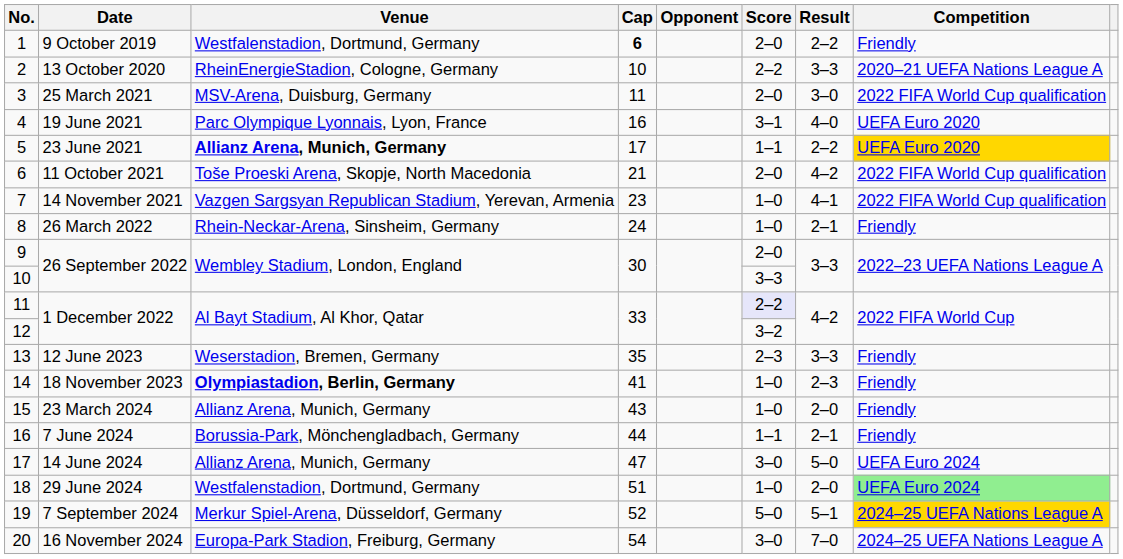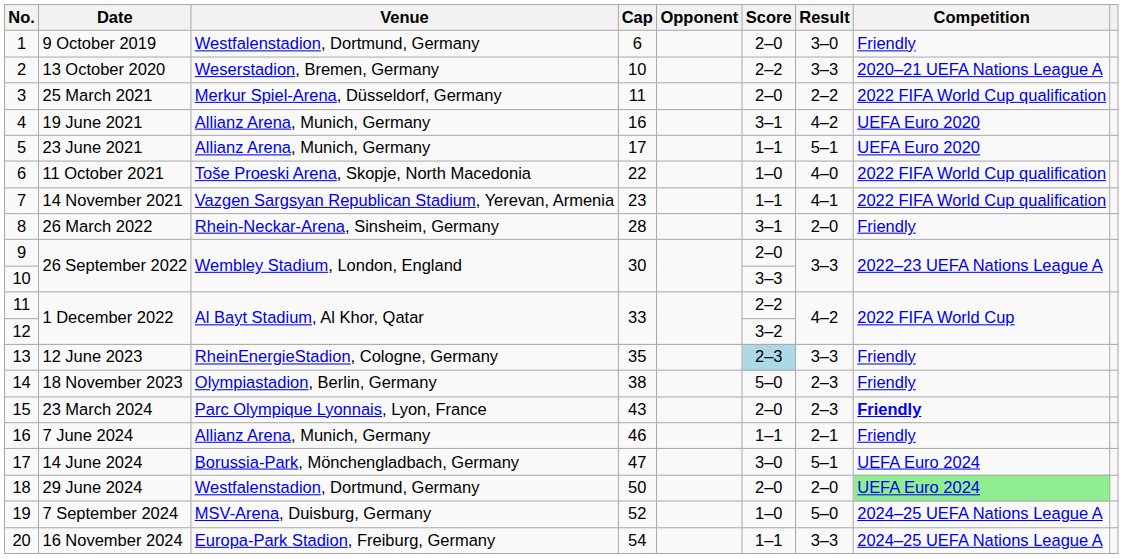9 October 2019 | Cap: bold -> normal
9 October 2019 | Result: 2–2 -> 3–0
13 October 2020 | Venue: RheinEnergieStadion, Cologne, Germany -> Weserstadion, Bremen, Germany
25 March 2021 | Venue: MSV-Arena, Duisburg, Germany -> Merkur Spiel-Arena, Düsseldorf, Germany
25 March 2021 | Result: 3–0 -> 2–2
19 June 2021 | Venue: Parc Olympique Lyonnais, Lyon, France -> Allianz Arena, Munich, Germany
19 June 2021 | Result: 4–0 -> 4–2
23 June 2021 | Venue: bold -> normal
23 June 2021 | Result: 2–2 -> 5–1
23 June 2021 | Competition: gold background -> no background
11 October 2021 | Cap: 21 -> 22
11 October 2021 | Score: 2–0 -> 1–0
11 October 2021 | Result: 4–2 -> 4–0
14 November 2021 | Score: 1–0 -> 1–1
26 March 2022 | Cap: 24 -> 28
26 March 2022 | Score: 1–0 -> 3–1
26 March 2022 | Result: 2–1 -> 2–0
11 / 1 December 2022 | Score: lavender background -> no background
12 June 2023 | Venue: Weserstadion, Bremen, Germany -> RheinEnergieStadion, Cologne, Germany
12 June 2023 | Score: no background -> lightblue background
18 November 2023 | Venue: bold -> normal
18 November 2023 | Cap: 41 -> 38
18 November 2023 | Score: 1–0 -> 5–0
23 March 2024 | Venue: Allianz Arena, Munich, Germany -> Parc Olympique Lyonnais, Lyon, France
23 March 2024 | Score: 1–0 -> 2–0
23 March 2024 | Result: 2–0 -> 2–3
23 March 2024 | Competition: normal -> bold
7 June 2024 | Venue: Borussia-Park, Mönchengladbach, Germany -> Allianz Arena, Munich, Germany
7 June 2024 | Cap: 44 -> 46
14 June 2024 | Venue: Allianz Arena, Munich, Germany -> Borussia-Park, Mönchengladbach, Germany
14 June 2024 | Result: 5–0 -> 5–1
29 June 2024 | Cap: 51 -> 50
29 June 2024 | Score: 1–0 -> 2–0
7 September 2024 | Venue: Merkur Spiel-Arena, Düsseldorf, Germany -> MSV-Arena, Duisburg, Germany
7 September 2024 | Score: 5–0 -> 1–0
7 September 2024 | Result: 5–1 -> 5–0
7 September 2024 | Competition: gold background -> no background
16 November 2024 | Score: 3–0 -> 1–1
16 November 2024 | Result: 7–0 -> 3–3
